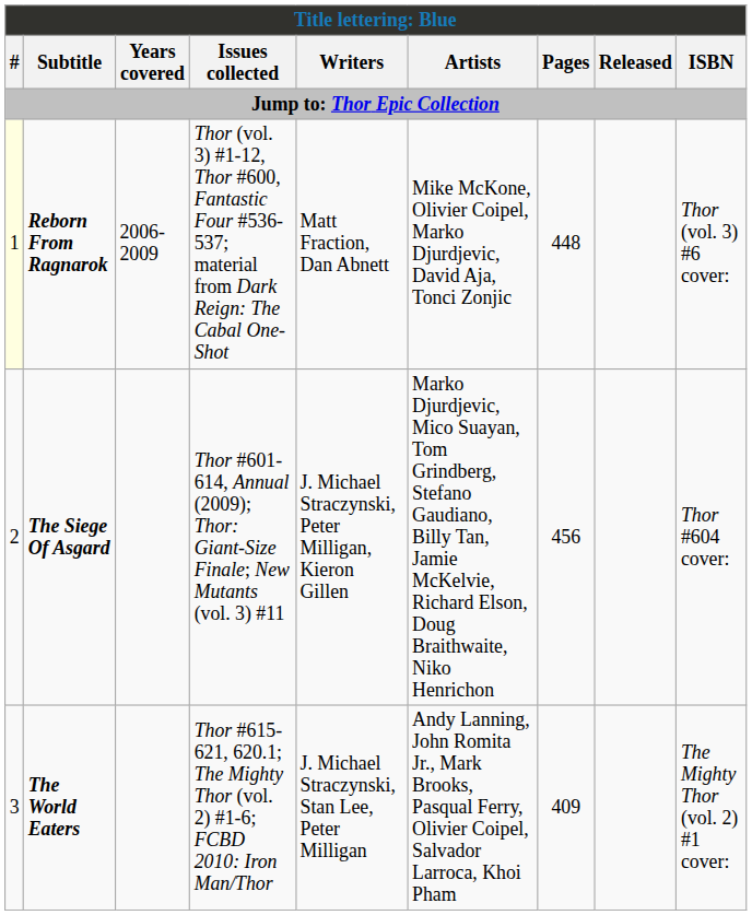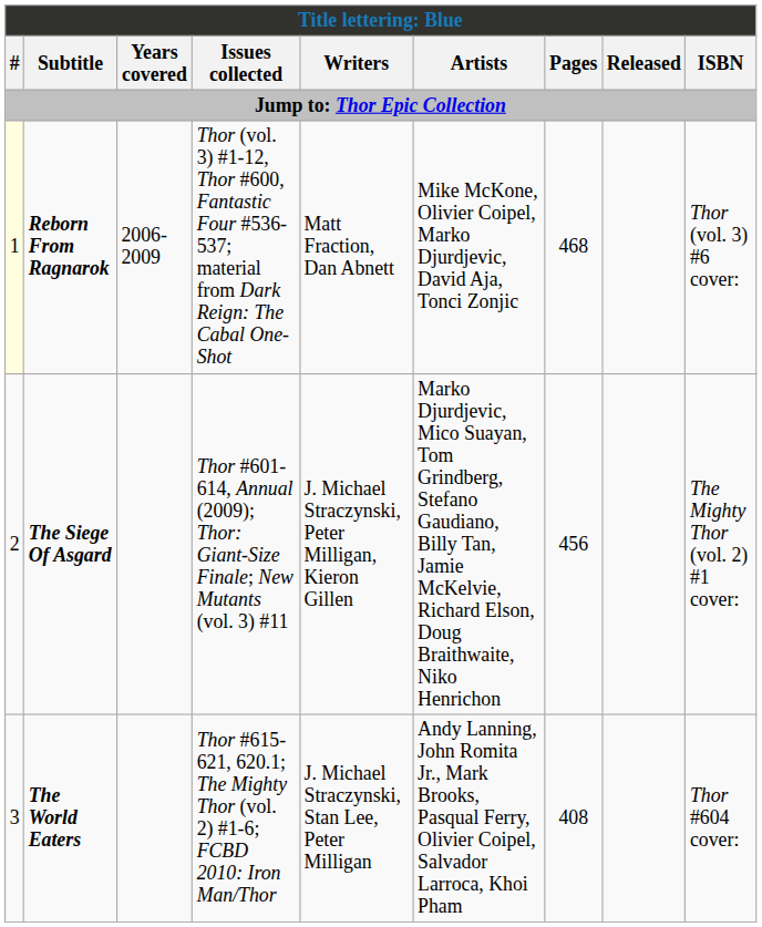Reborn From Ragnarok | Pages: 448 -> 468
The Siege Of Asgard | ISBN: Thor #604 cover: -> The Mighty Thor (vol. 2) #1 cover:
The World Eaters | Pages: 409 -> 408
The World Eaters | ISBN: The Mighty Thor (vol. 2) #1 cover: -> Thor #604 cover:
